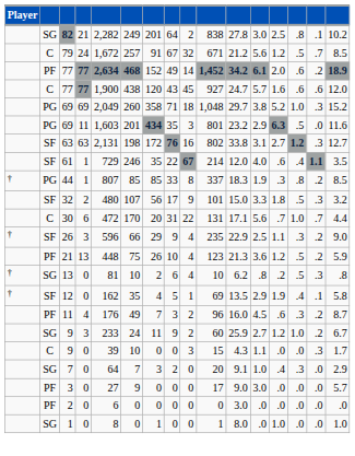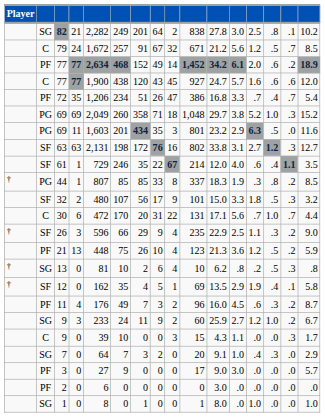+ row: PF | 72 | 35 | 1,206 | 234 | 51 | 26 | 47 | 386 | 16.8 | 3.3 | .7 | .4 | .7 | 5.4
